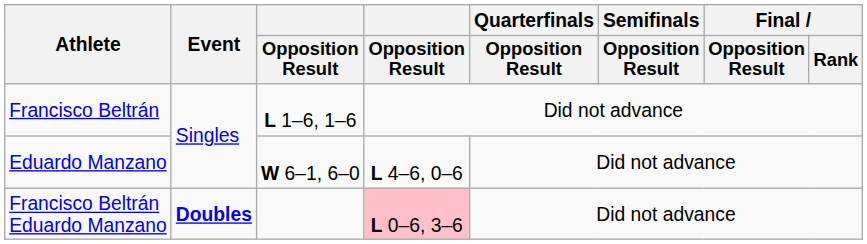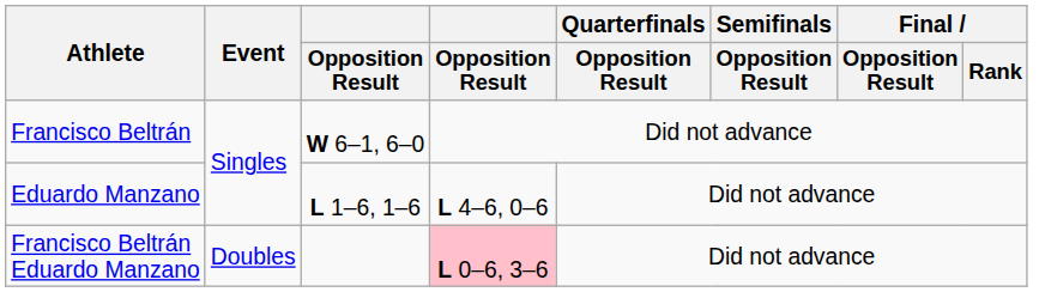Francisco Beltrán | column 3: L 1–6, 1–6 -> W 6–1, 6–0
Eduardo Manzano | column 3: W 6–1, 6–0 -> L 1–6, 1–6
Francisco Beltrán Eduardo Manzano | Event: bold -> normal
